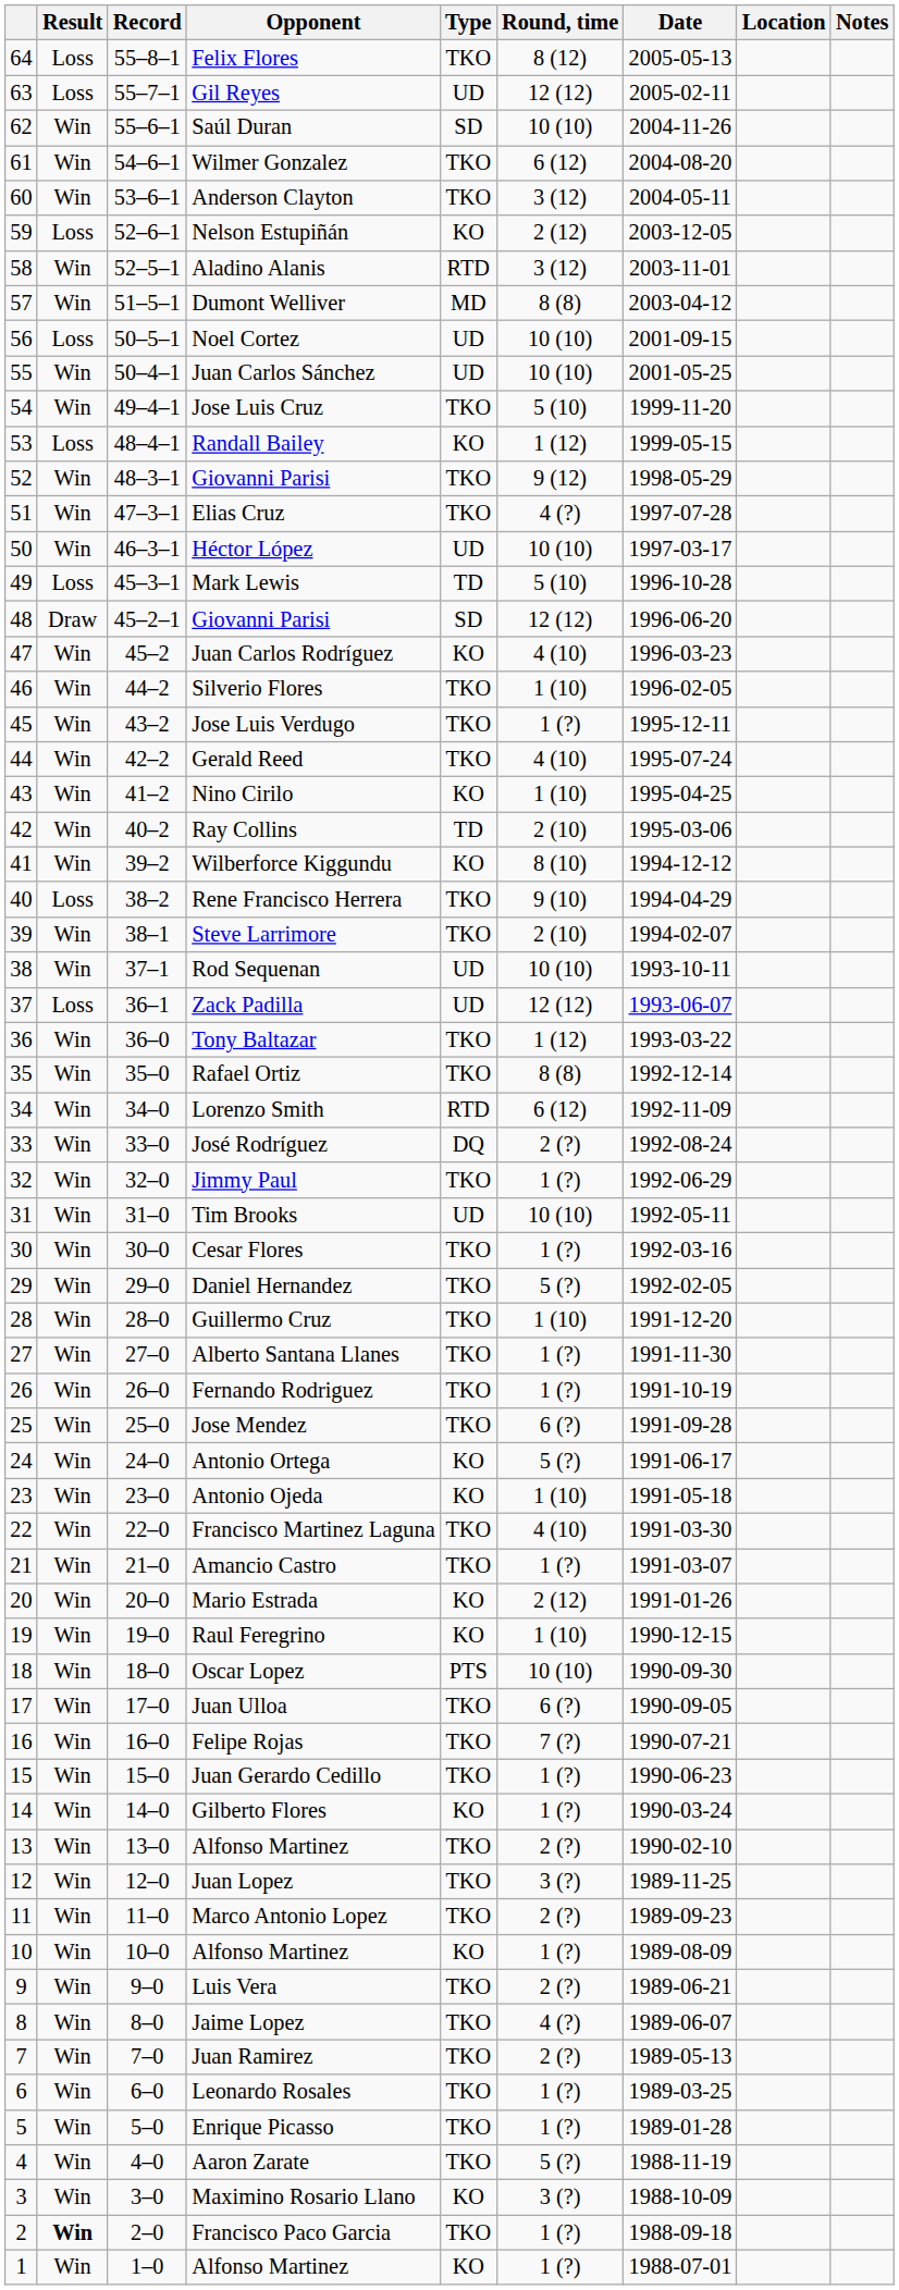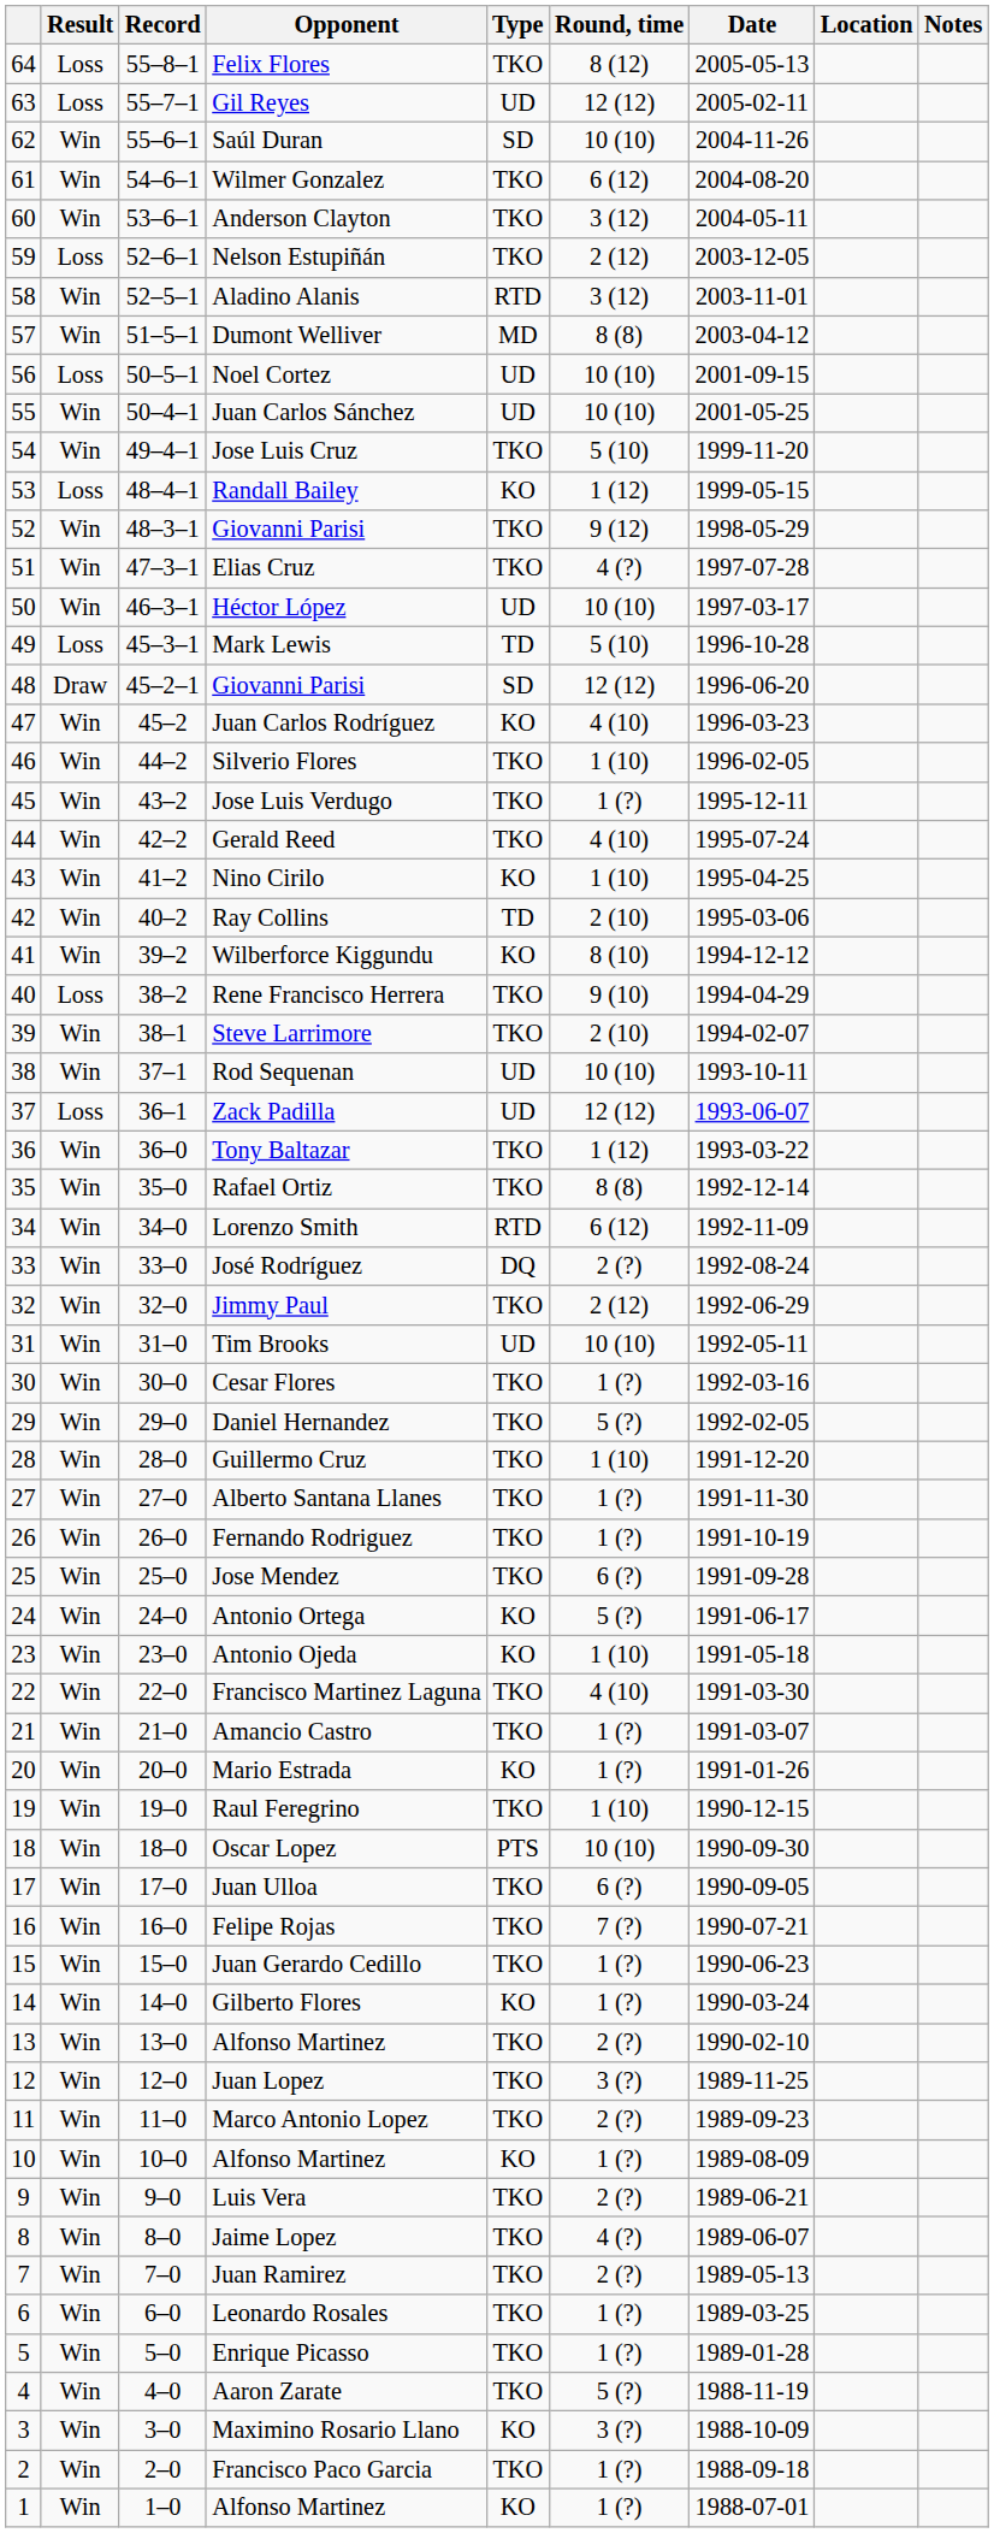Nelson Estupiñán | Type: KO -> TKO
Jimmy Paul | Round, time: 1 (?) -> 2 (12)
Mario Estrada | Round, time: 2 (12) -> 1 (?)
Raul Feregrino | Type: KO -> TKO
Francisco Paco Garcia | Result: bold -> normal
